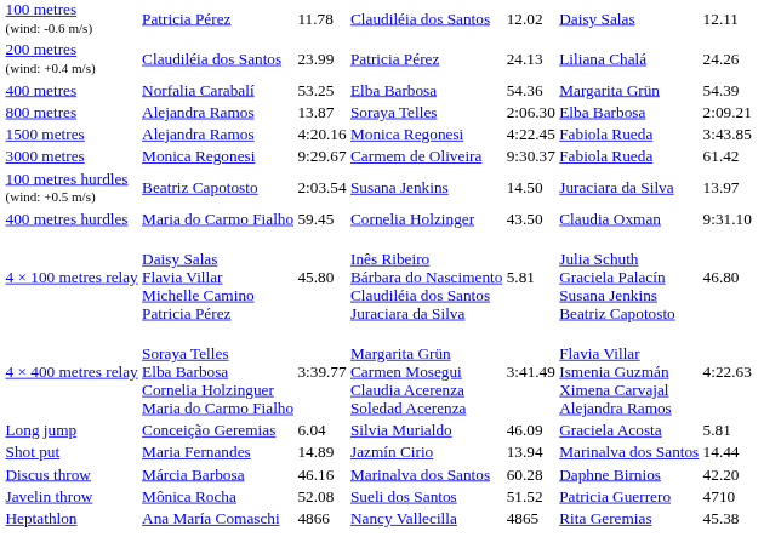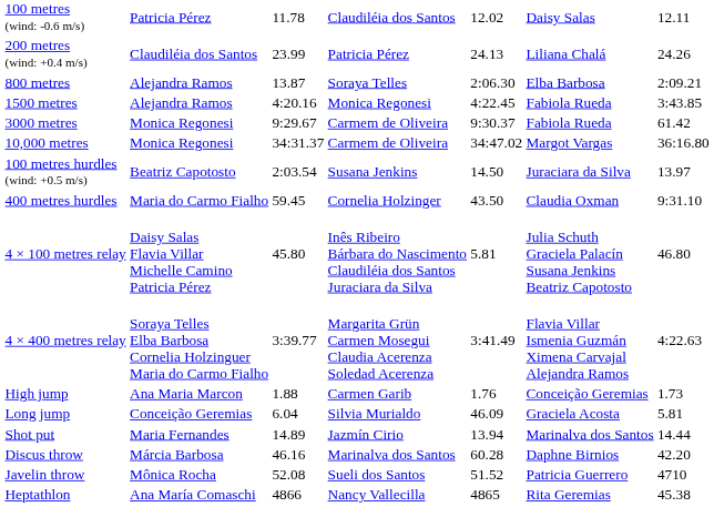- row: 400 metres | Norfalia Carabalí | 53.25 | Elba Barbosa | 54.36 | Margarita Grün | 54.39
+ row: 10,000 metres | Monica Regonesi | 34:31.37 | Carmem de Oliveira | 34:47.02 | Margot Vargas | 36:16.80
+ row: High jump | Ana Maria Marcon | 1.88 | Carmen Garib | 1.76 | Conceição Geremias | 1.73
